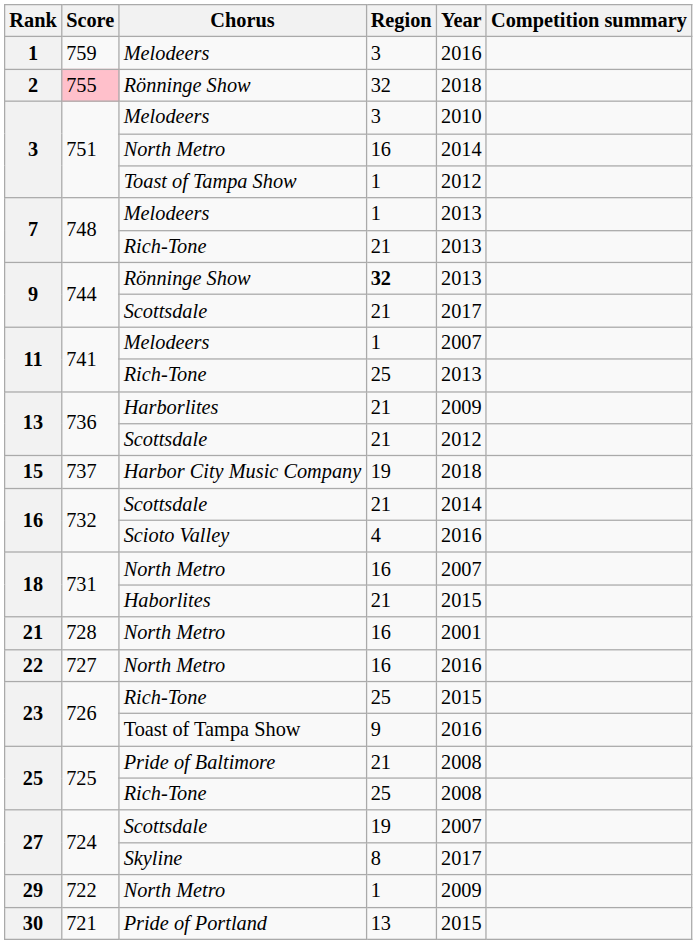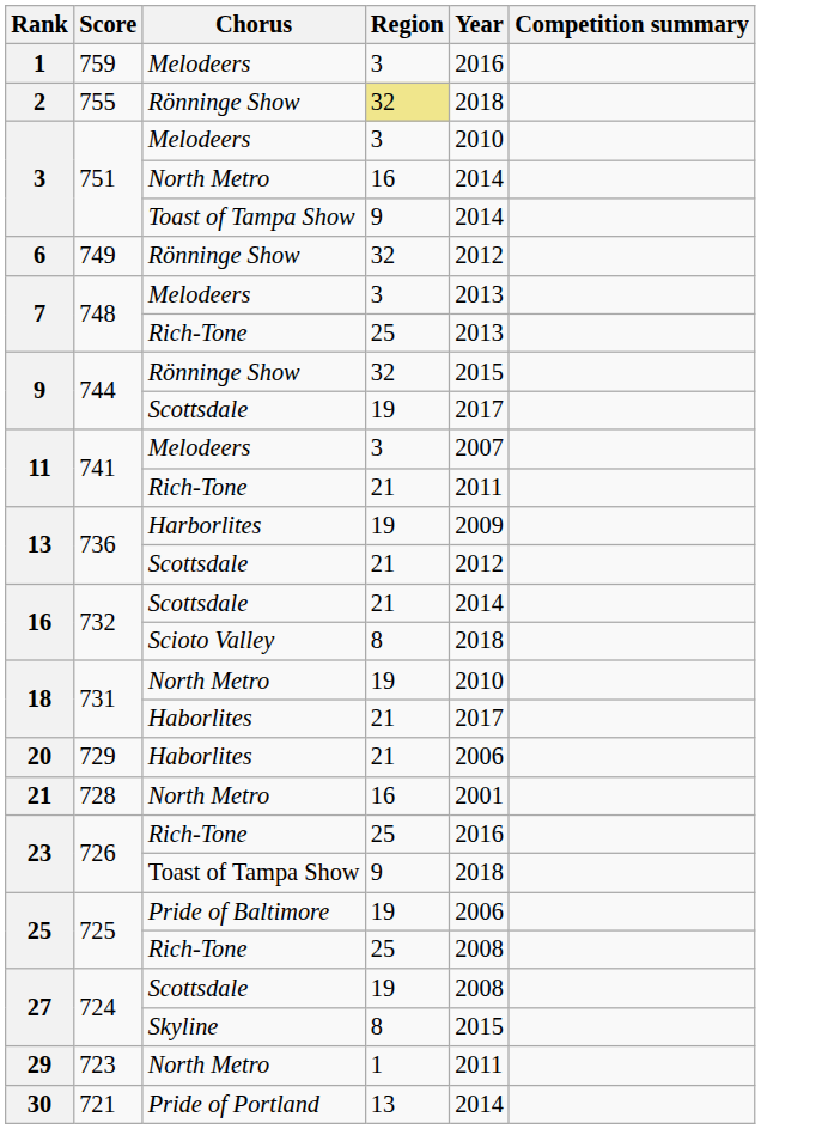2 | Score: pink background -> no background
2 | Region: no background -> khaki background
3 / Toast of Tampa Show | Region: 1 -> 9
3 / Toast of Tampa Show | Year: 2012 -> 2014
+ row: 6 | 749 | Rönninge Show | 32 | 2012
7 / Melodeers | Region: 1 -> 3
7 / Rich-Tone | Region: 21 -> 25
9 / Rönninge Show | Region: bold -> normal
9 / Rönninge Show | Year: 2013 -> 2015
9 / Scottsdale | Region: 21 -> 19
11 / Melodeers | Region: 1 -> 3
11 / Rich-Tone | Region: 25 -> 21
11 / Rich-Tone | Year: 2013 -> 2011
13 / Harborlites | Region: 21 -> 19
- row: 15 | 737 | Harbor City Music Company | 19 | 2018
16 / Scioto Valley | Region: 4 -> 8
16 / Scioto Valley | Year: 2016 -> 2018
18 / North Metro | Region: 16 -> 19
18 / North Metro | Year: 2007 -> 2010
18 / Haborlites | Year: 2015 -> 2017
+ row: 20 | 729 | Haborlites | 21 | 2006
- row: 22 | 727 | North Metro | 16 | 2016
23 / Rich-Tone | Year: 2015 -> 2016
23 / Toast of Tampa Show | Year: 2016 -> 2018
25 / Pride of Baltimore | Region: 21 -> 19
25 / Pride of Baltimore | Year: 2008 -> 2006
27 / Scottsdale | Year: 2007 -> 2008
27 / Skyline | Year: 2017 -> 2015
29 | Score: 722 -> 723
29 | Year: 2009 -> 2011
30 | Year: 2015 -> 2014
